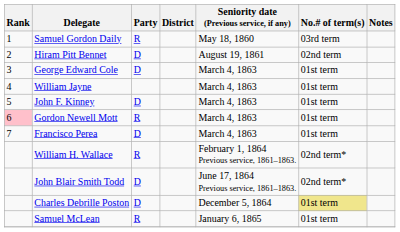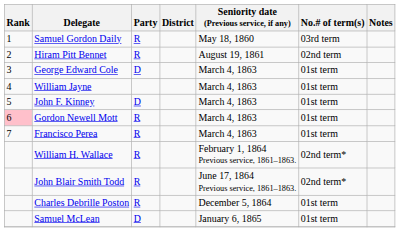Hiram Pitt Bennet | Party: D -> R
Francisco Perea | Party: D -> R
John Blair Smith Todd | Party: D -> R
Charles Debrille Poston | Party: D -> R
Charles Debrille Poston | No.# of term(s): khaki background -> no background
Samuel McLean | Party: R -> D
